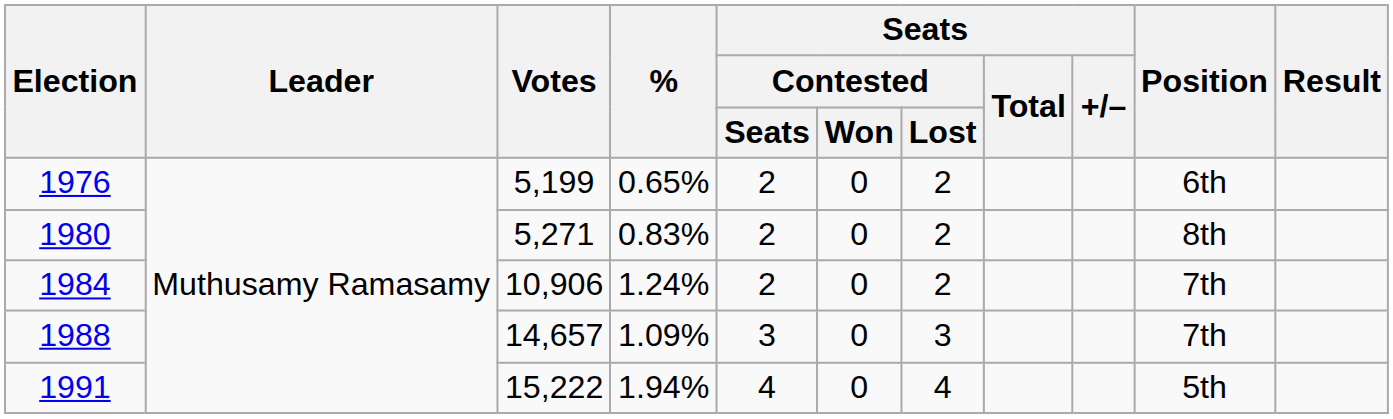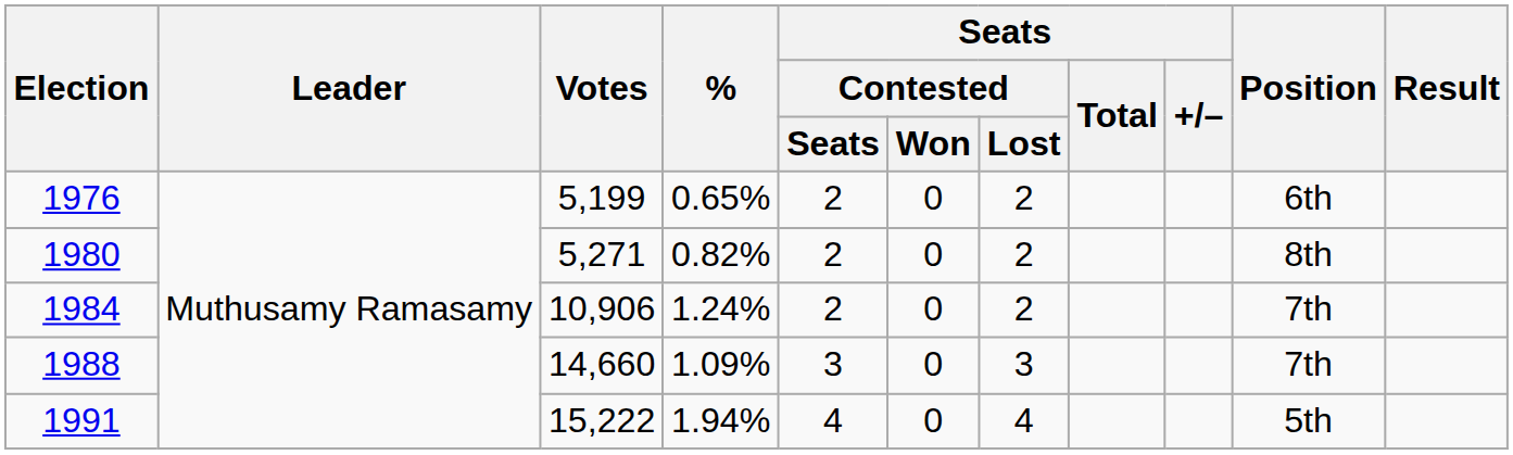1980 | %: 0.83% -> 0.82%
1988 | Votes: 14,657 -> 14,660
